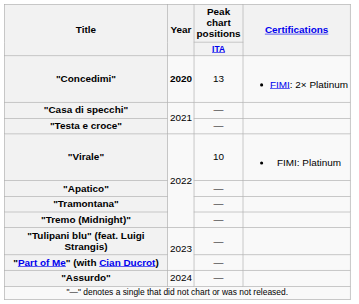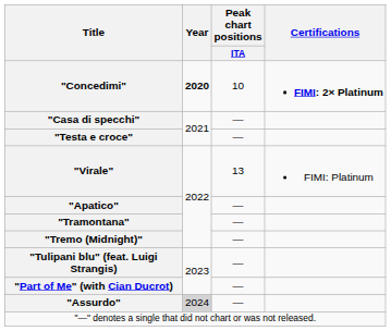"Concedimi" | Peak chart positions / ITA: 13 -> 10
"Concedimi" | Certifications: normal -> bold
"Virale" | Peak chart positions / ITA: 10 -> 13
"Assurdo" | Year: no background -> lightgrey background
